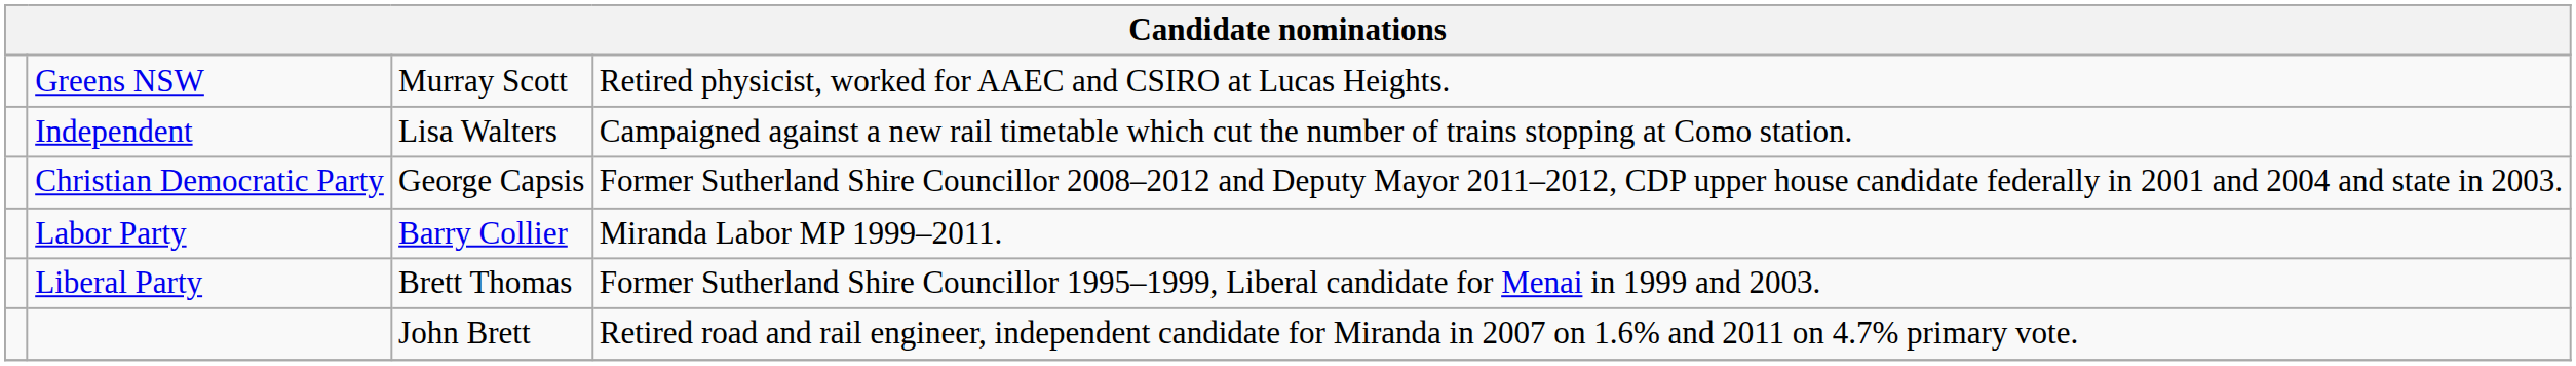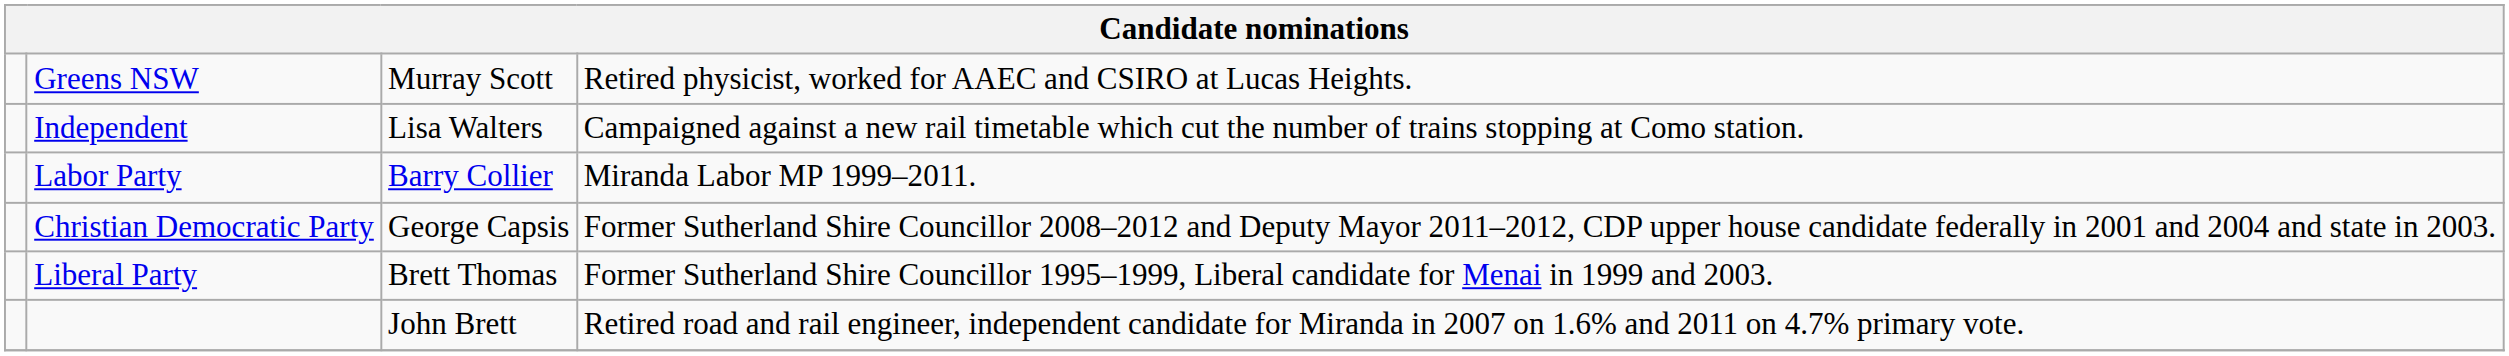rows swapped: Labor Party <-> Christian Democratic Party
